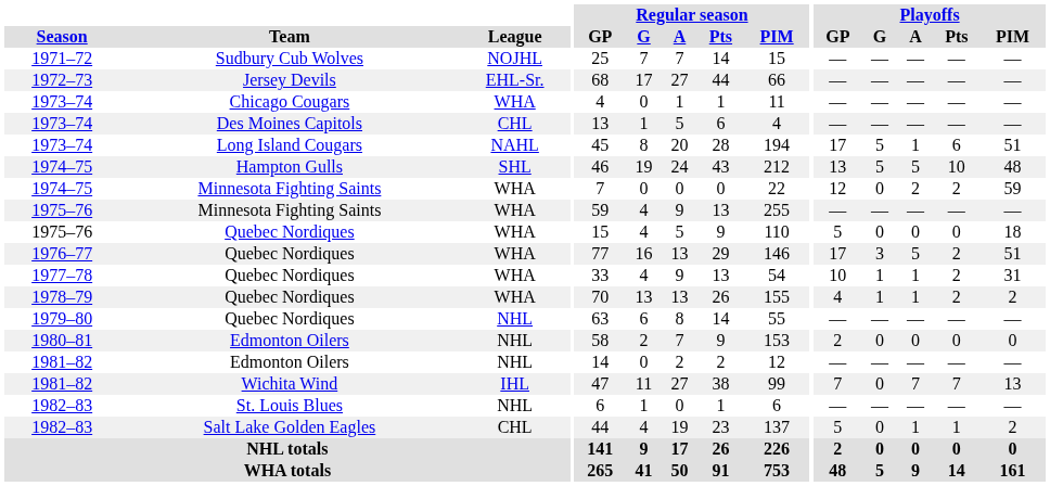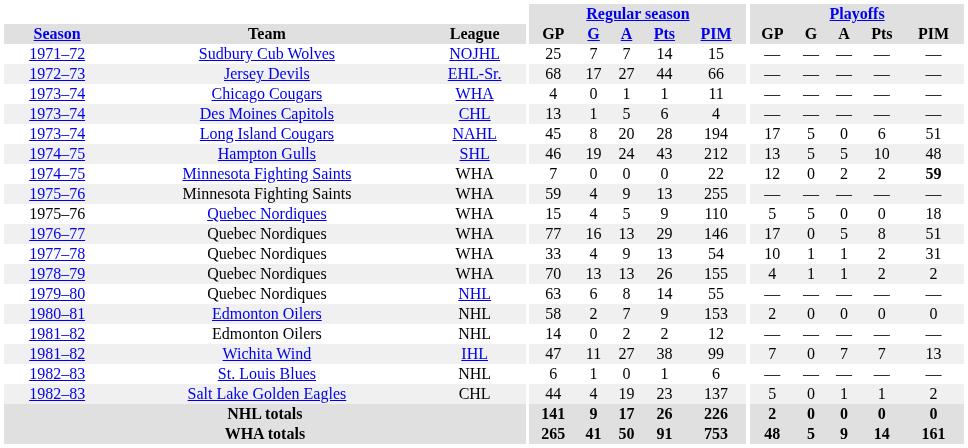1973–74 / Long Island Cougars | Playoffs / A: 1 -> 0
1974–75 / Minnesota Fighting Saints | Playoffs / PIM: normal -> bold
1975–76 / Quebec Nordiques | Playoffs / G: 0 -> 5
1976–77 | Playoffs / G: 3 -> 0
1976–77 | Playoffs / Pts: 2 -> 8
